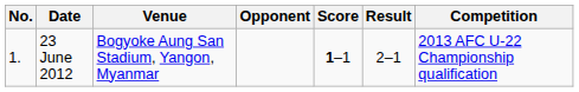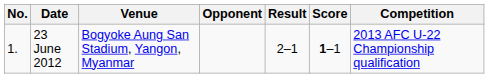columns swapped: Score <-> Result
